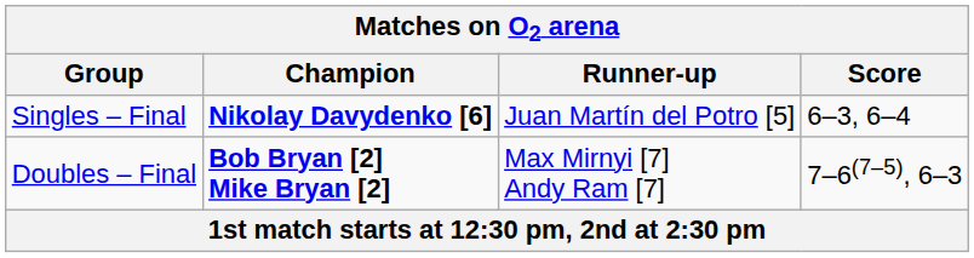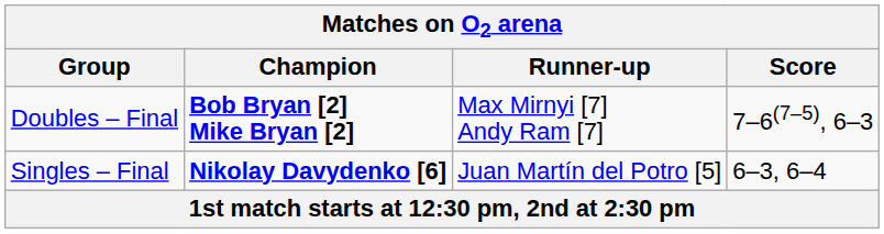rows swapped: Doubles – Final <-> Singles – Final
